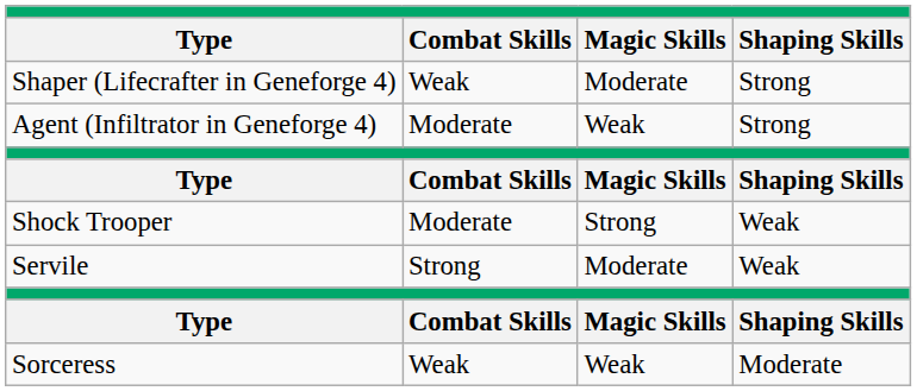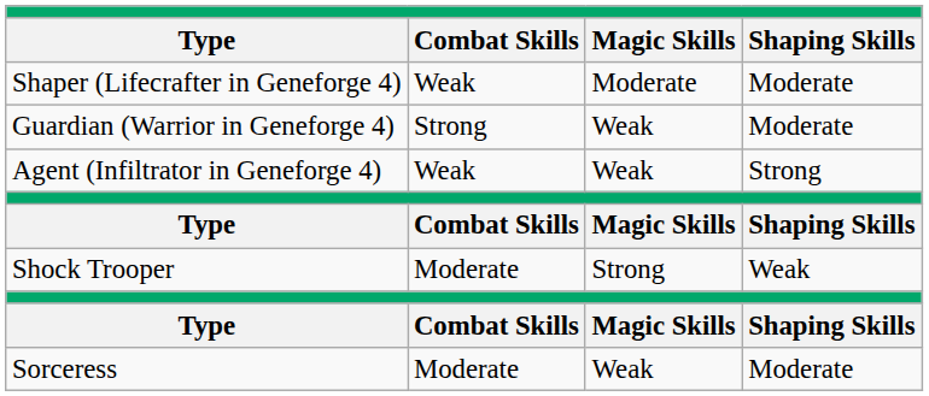Shaper (Lifecrafter in Geneforge 4) | Shaping Skills: Strong -> Moderate
+ row: Guardian (Warrior in Geneforge 4) | Strong | Weak | Moderate
Agent (Infiltrator in Geneforge 4) | Combat Skills: Moderate -> Weak
- row: Servile | Strong | Moderate | Weak
Sorceress | Combat Skills: Weak -> Moderate
